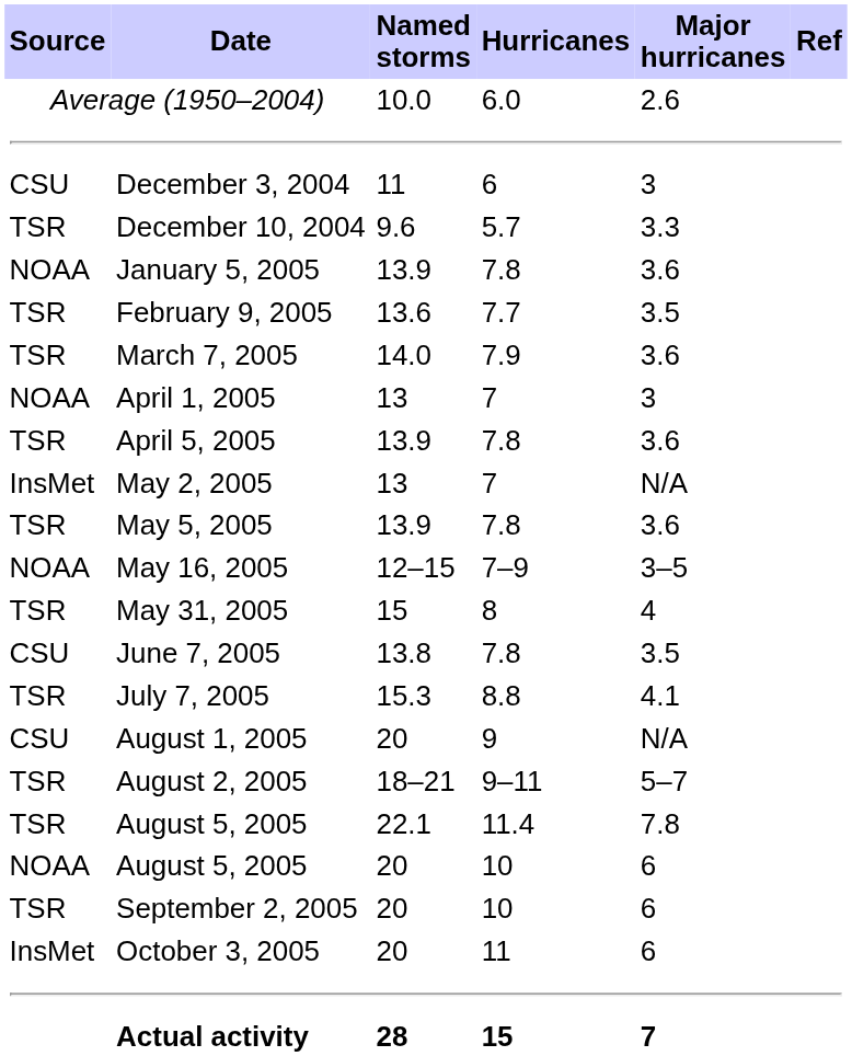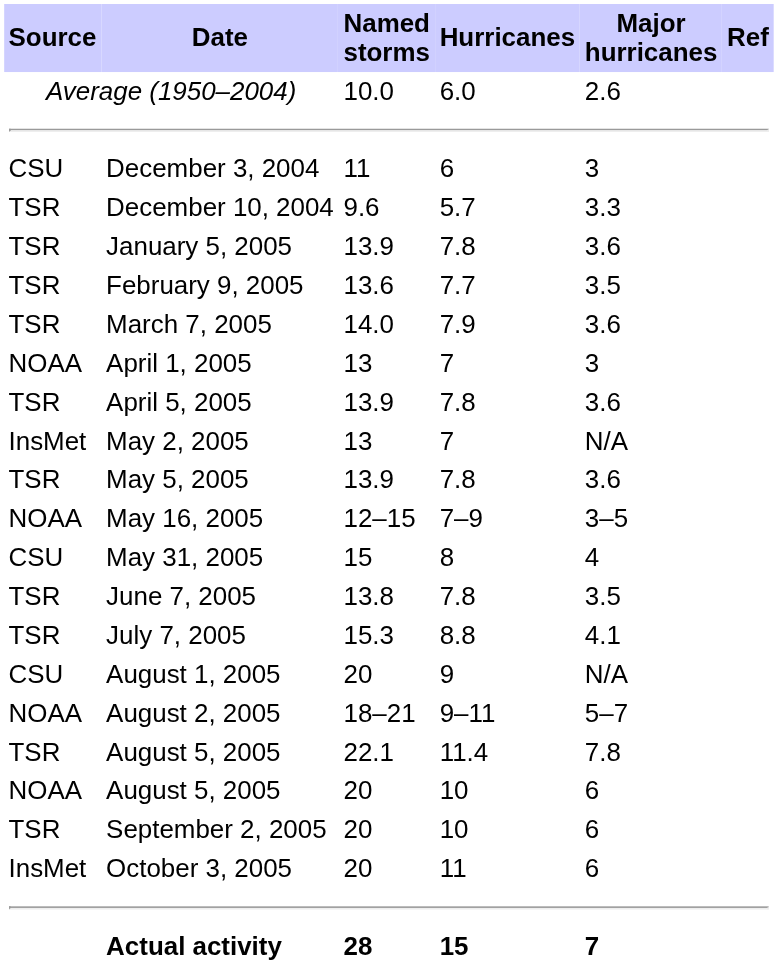January 5, 2005 | Source: NOAA -> TSR
May 31, 2005 | Source: TSR -> CSU
June 7, 2005 | Source: CSU -> TSR
August 2, 2005 | Source: TSR -> NOAA
